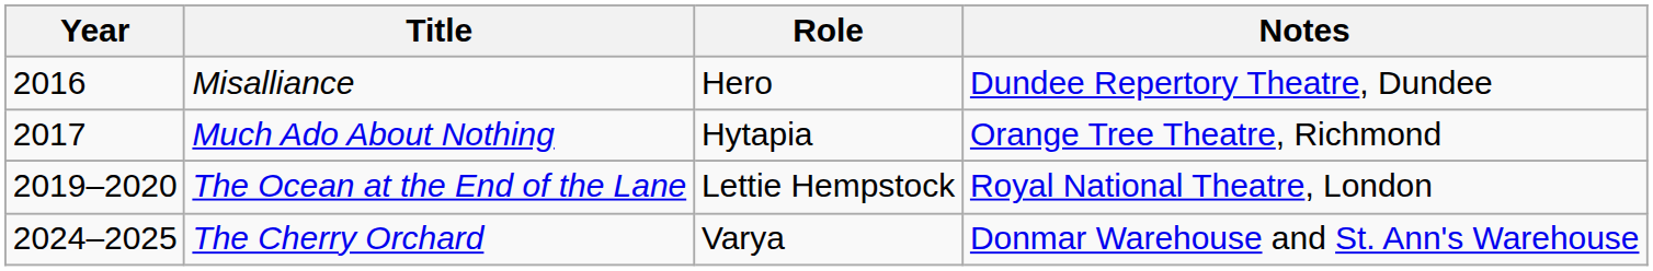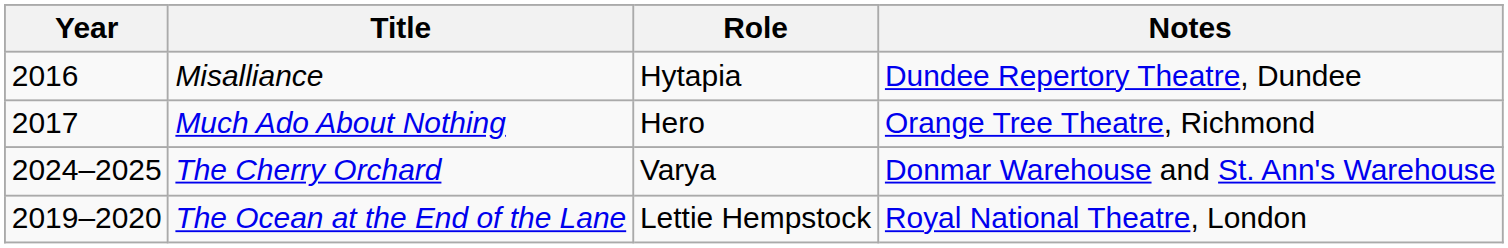Misalliance | Role: Hero -> Hytapia
Much Ado About Nothing | Role: Hytapia -> Hero
rows swapped: The Ocean at the End of the Lane <-> The Cherry Orchard
